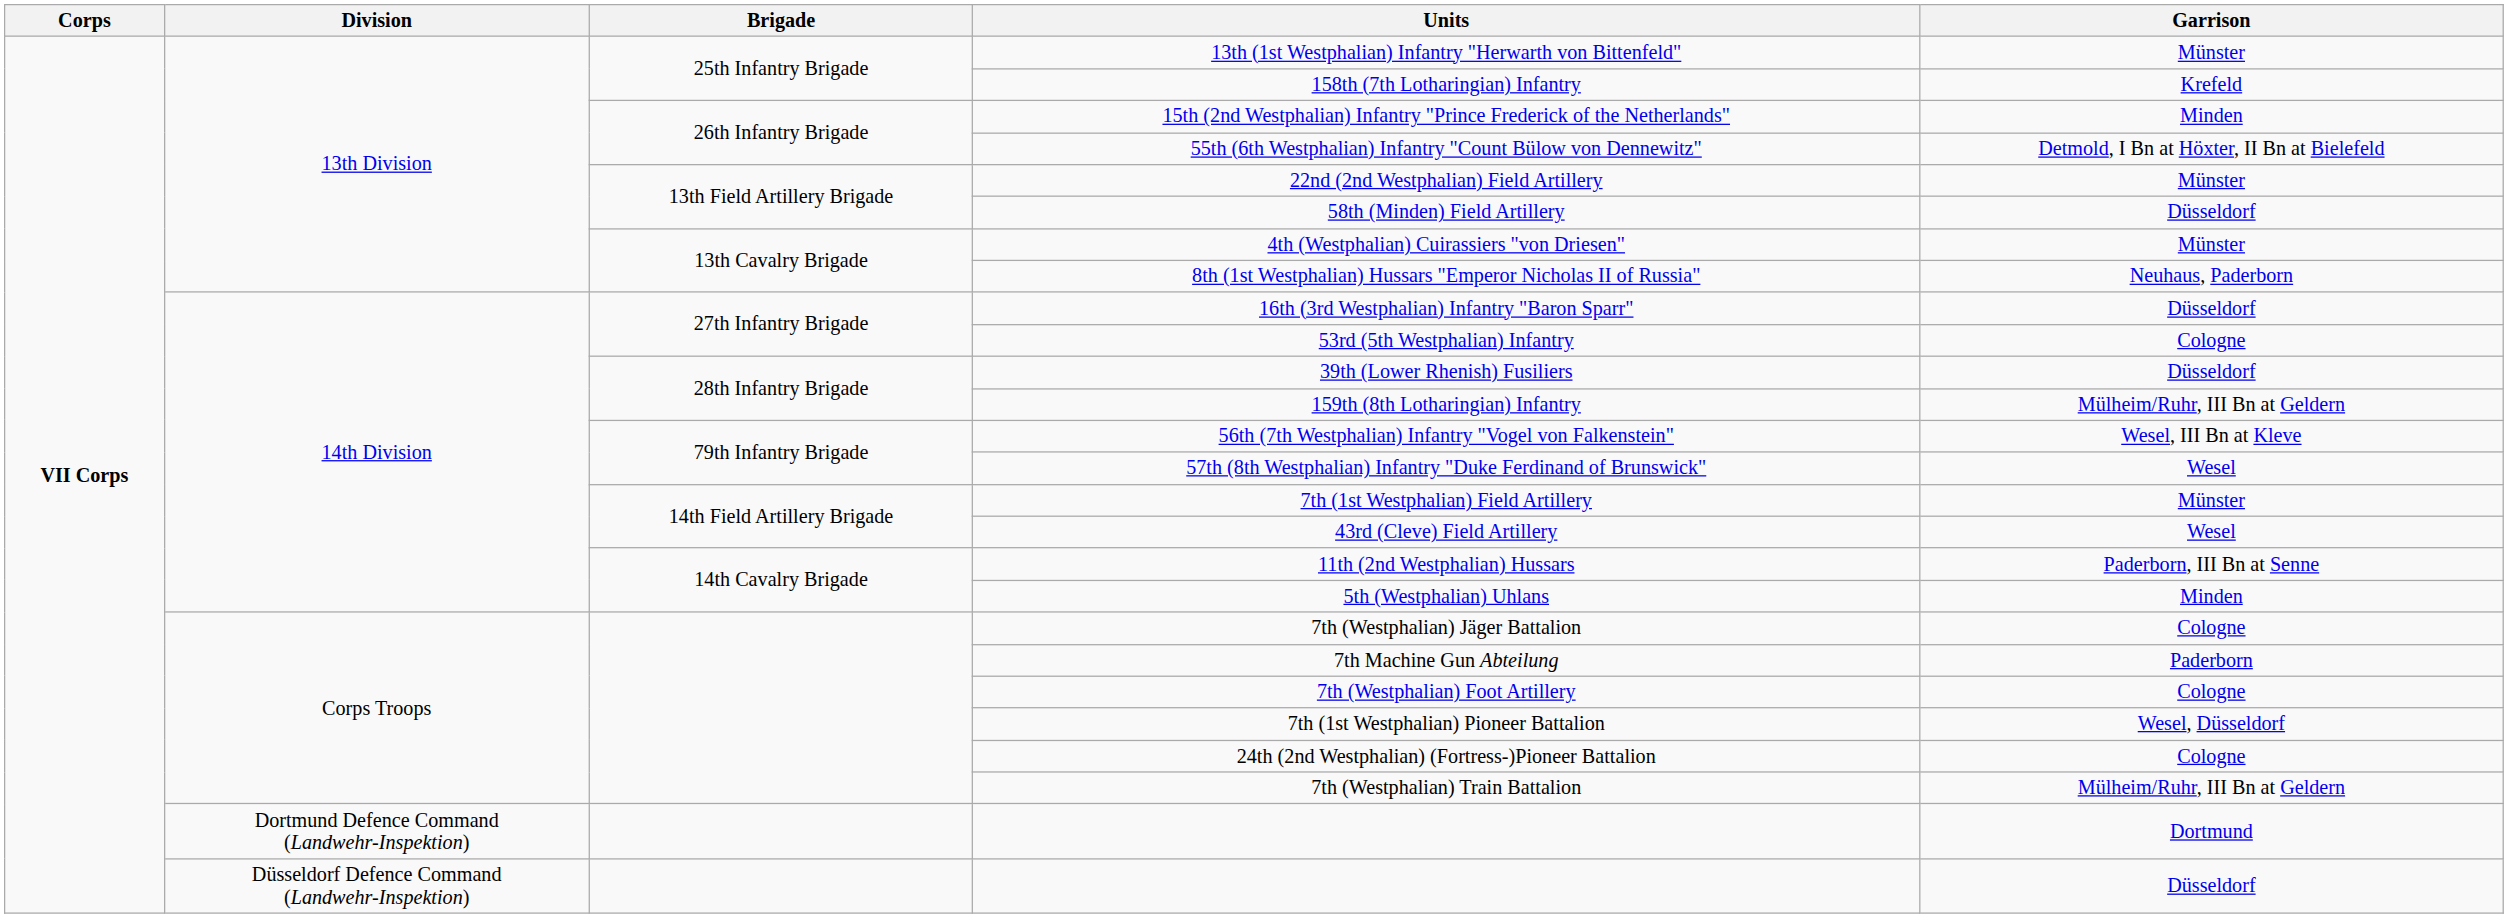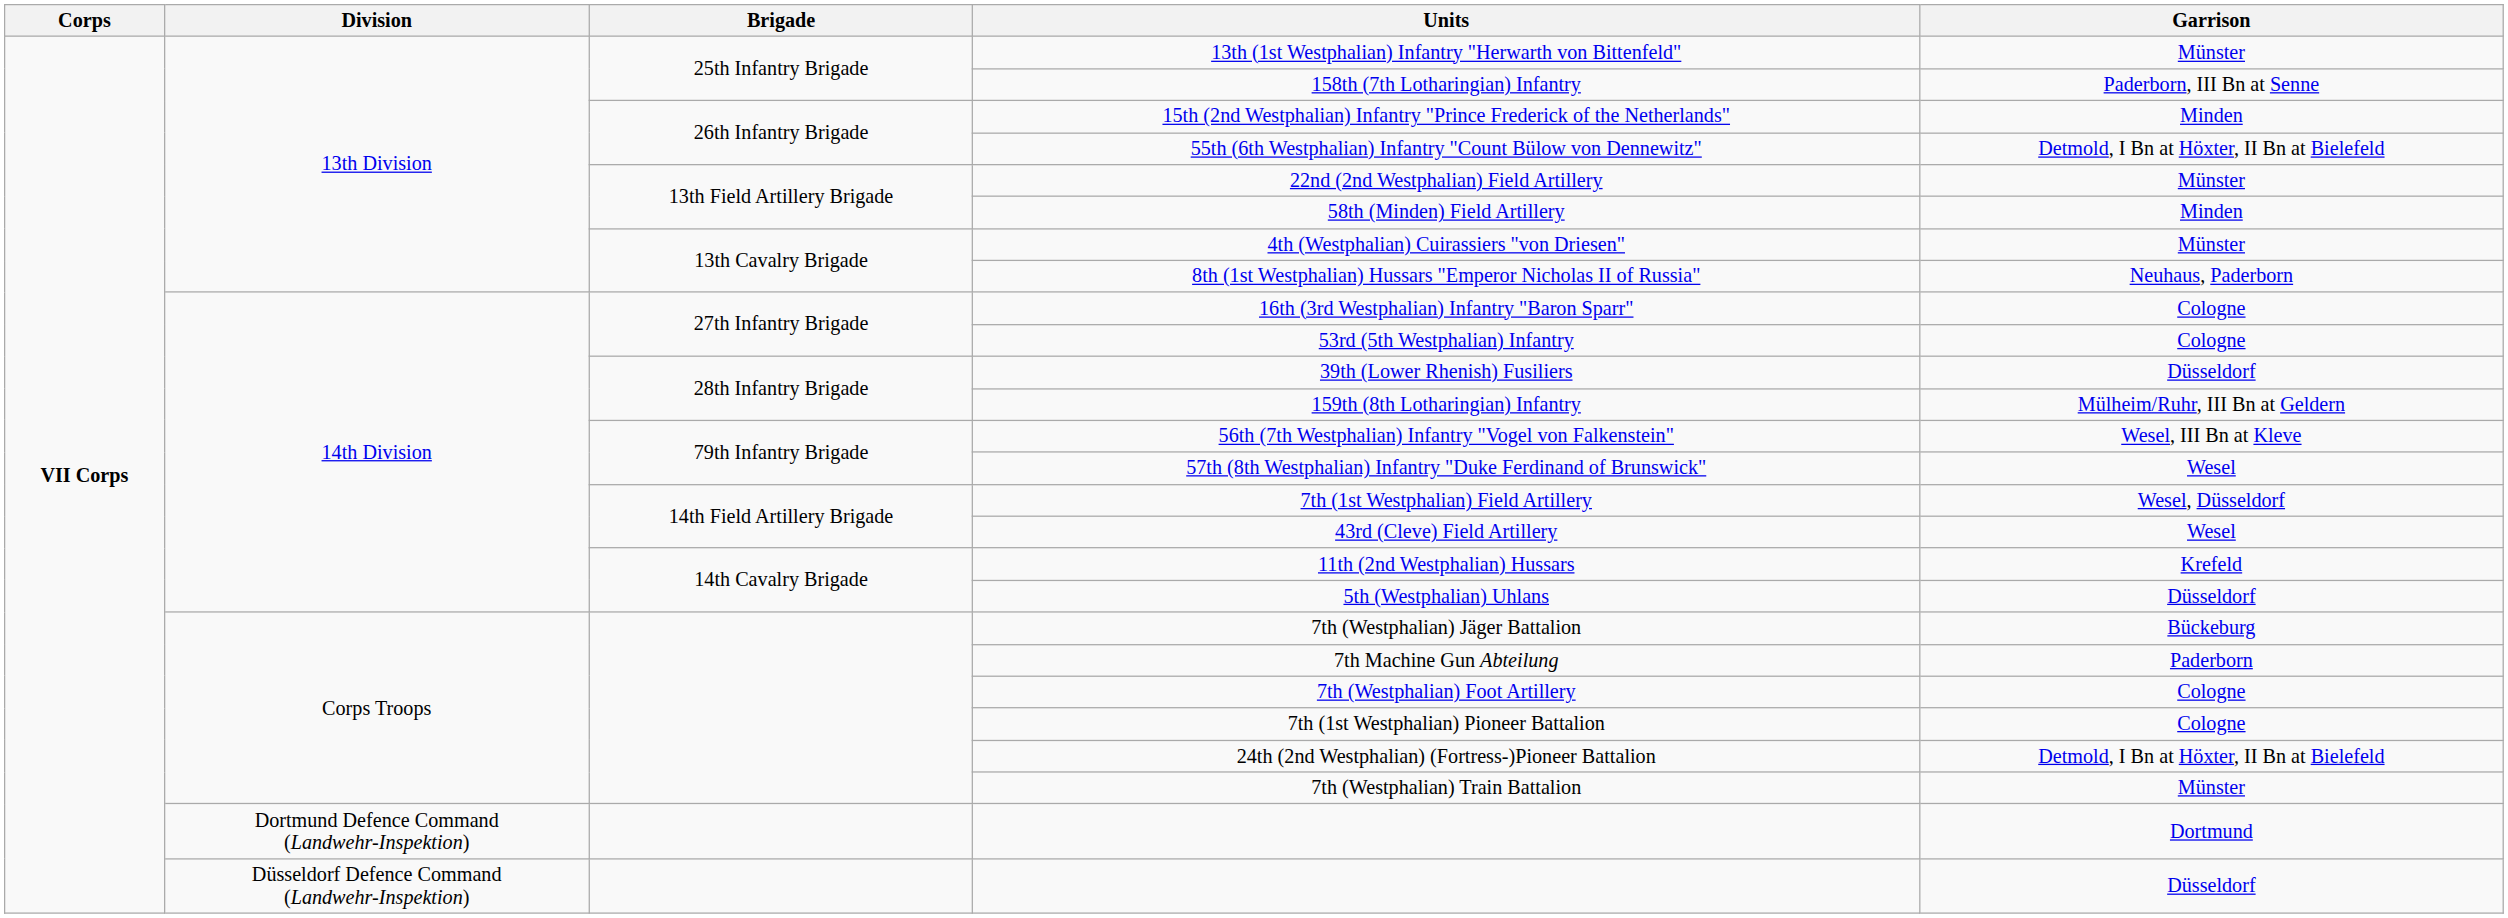158th (7th Lotharingian) Infantry | Garrison: Krefeld -> Paderborn, III Bn at Senne
58th (Minden) Field Artillery | Garrison: Düsseldorf -> Minden
16th (3rd Westphalian) Infantry "Baron Sparr" | Garrison: Düsseldorf -> Cologne
7th (1st Westphalian) Field Artillery | Garrison: Münster -> Wesel, Düsseldorf
11th (2nd Westphalian) Hussars | Garrison: Paderborn, III Bn at Senne -> Krefeld
5th (Westphalian) Uhlans | Garrison: Minden -> Düsseldorf
7th (Westphalian) Jäger Battalion | Garrison: Cologne -> Bückeburg
7th (1st Westphalian) Pioneer Battalion | Garrison: Wesel, Düsseldorf -> Cologne
24th (2nd Westphalian) (Fortress-)Pioneer Battalion | Garrison: Cologne -> Detmold, I Bn at Höxter, II Bn at Bielefeld
7th (Westphalian) Train Battalion | Garrison: Mülheim/Ruhr, III Bn at Geldern -> Münster
